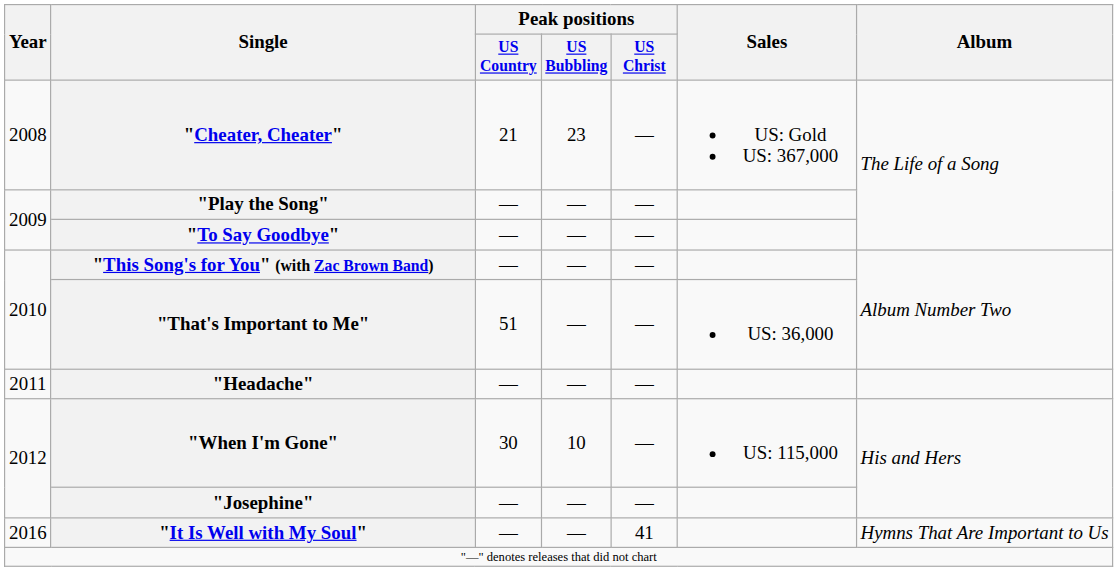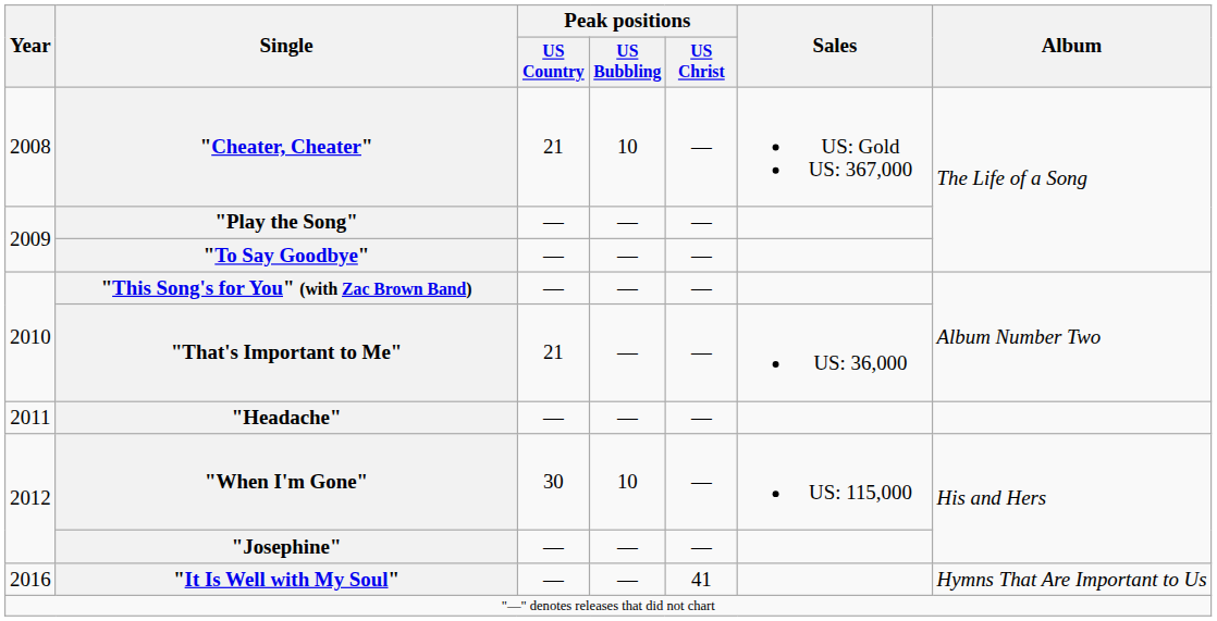"Cheater, Cheater" | Peak positions / US Bubbling: 23 -> 10
"That's Important to Me" | Peak positions / US Country: 51 -> 21
